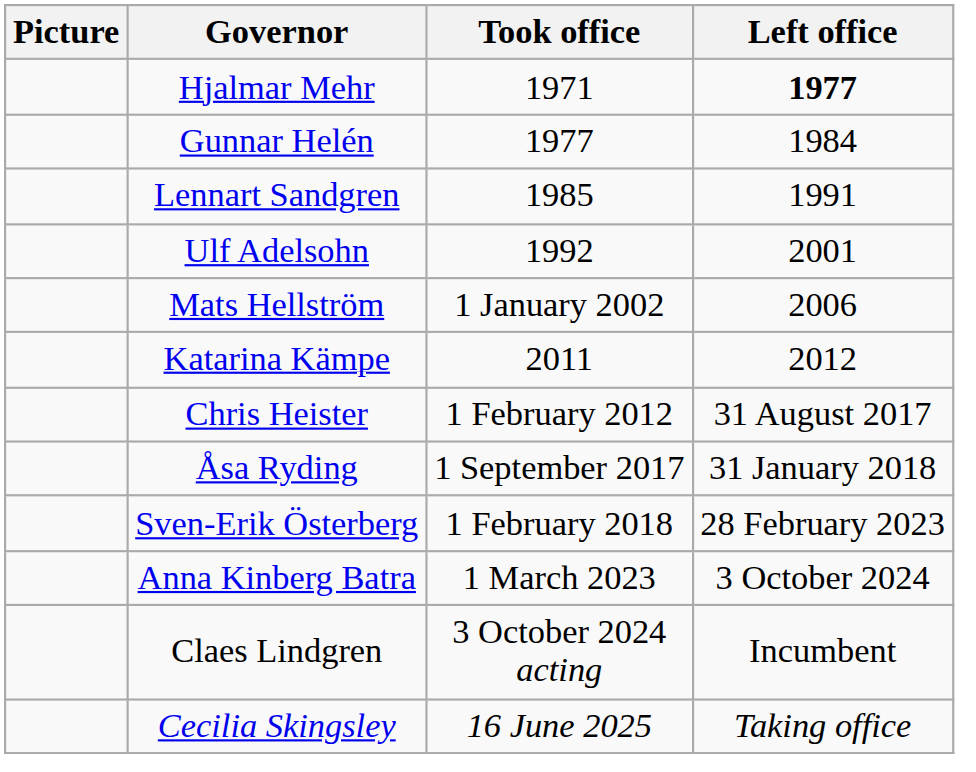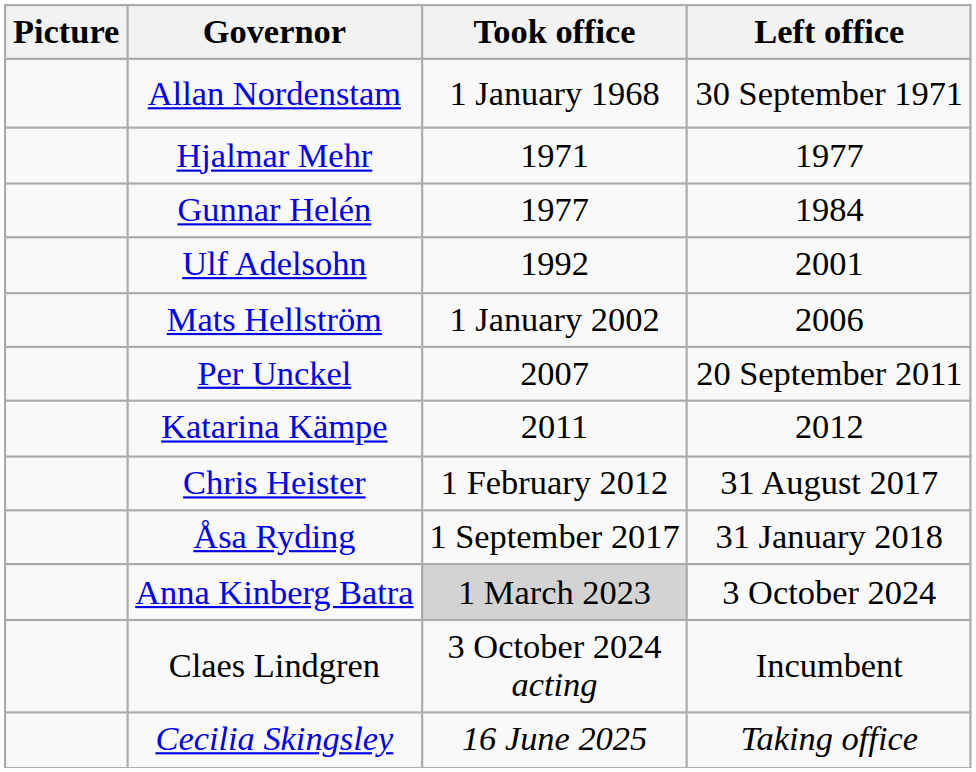+ row: Allan Nordenstam | 1 January 1968 | 30 September 1971
Hjalmar Mehr | Left office: bold -> normal
- row: Lennart Sandgren | 1985 | 1991
+ row: Per Unckel | 2007 | 20 September 2011
- row: Sven-Erik Österberg | 1 February 2018 | 28 February 2023
Anna Kinberg Batra | Took office: no background -> lightgrey background
